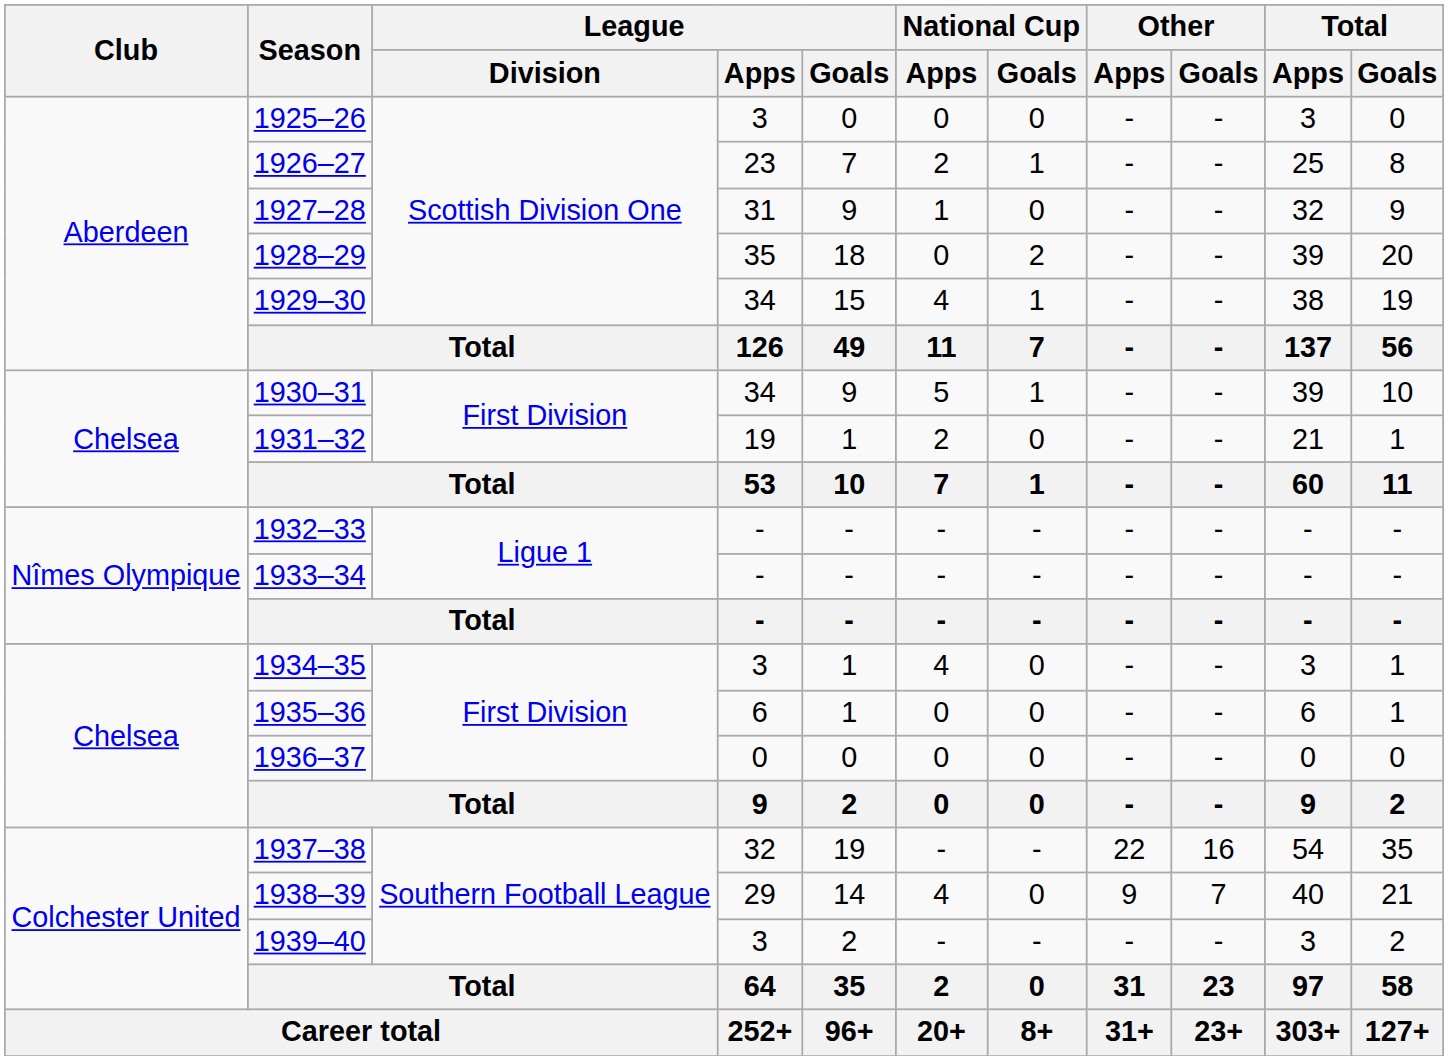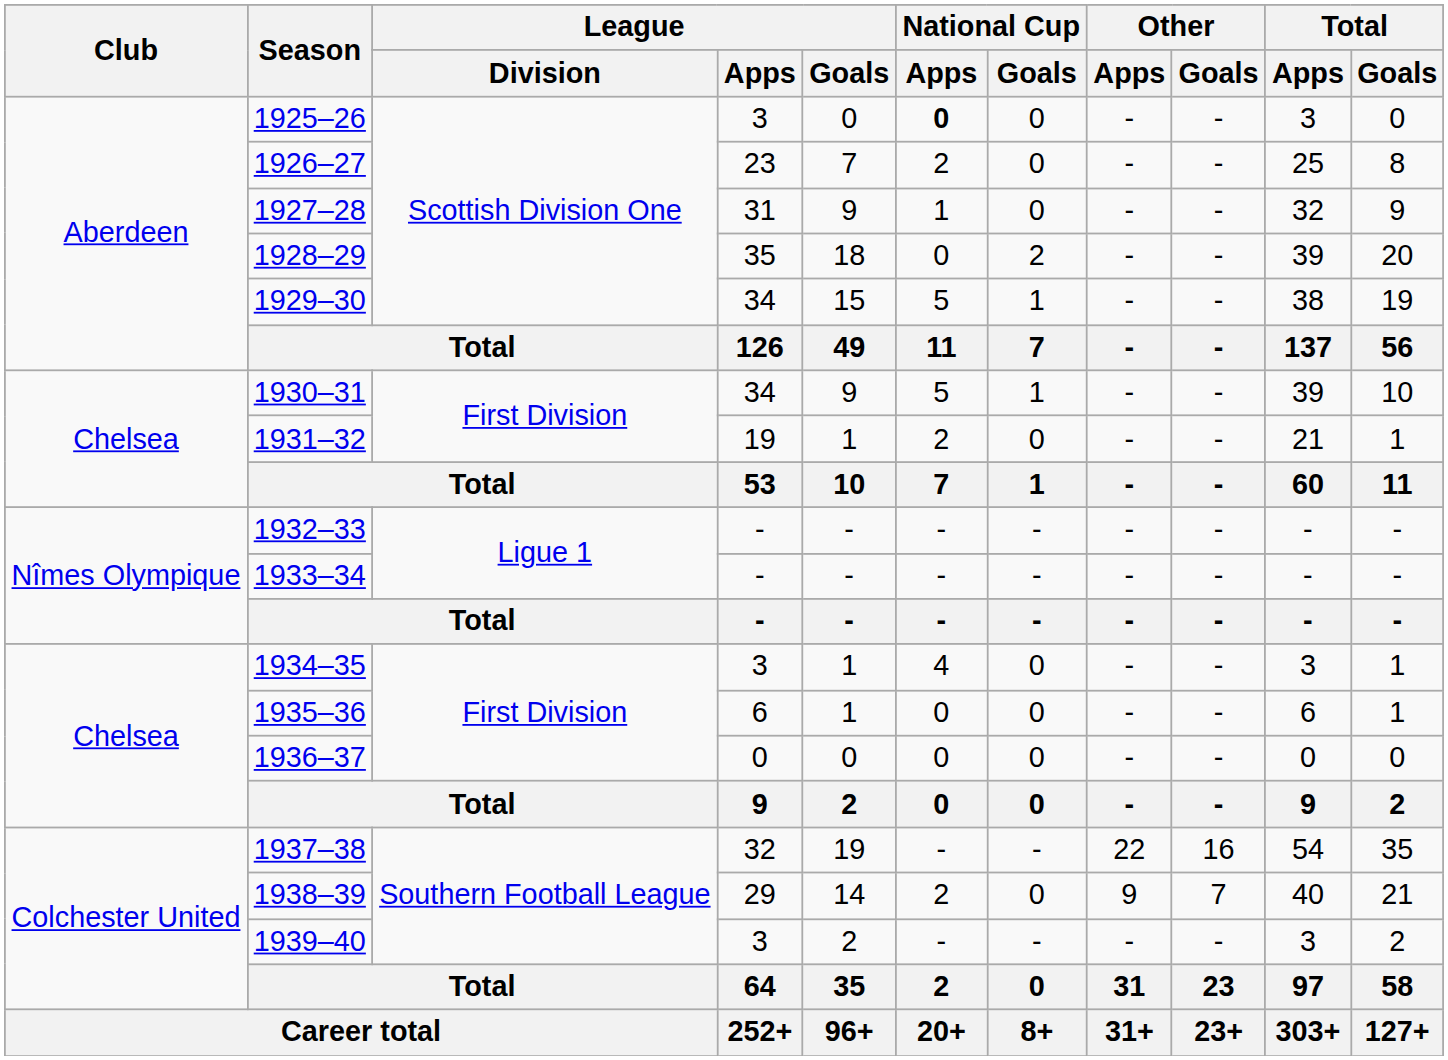1925–26 | National Cup / Apps: normal -> bold
1926–27 | National Cup / Goals: 1 -> 0
1929–30 | National Cup / Apps: 4 -> 5
1938–39 | National Cup / Apps: 4 -> 2
